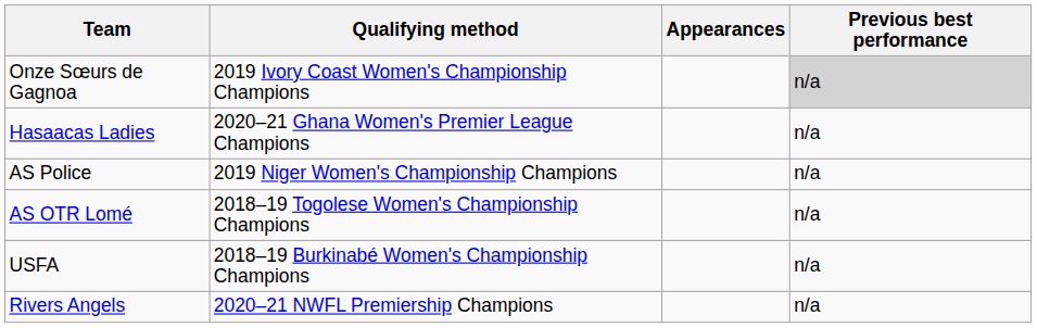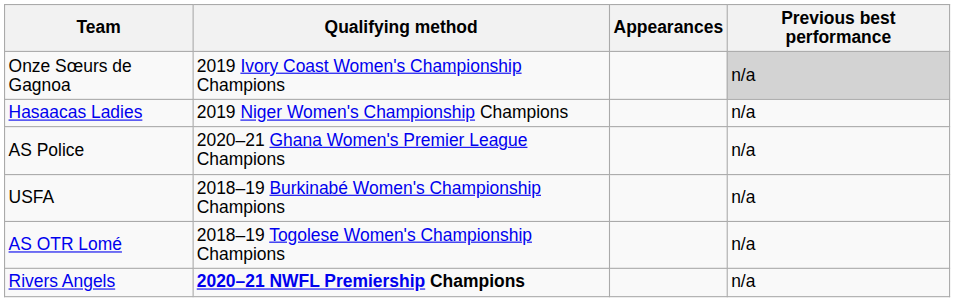Hasaacas Ladies | Qualifying method: 2020–21 Ghana Women's Premier League Champions -> 2019 Niger Women's Championship Champions
AS Police | Qualifying method: 2019 Niger Women's Championship Champions -> 2020–21 Ghana Women's Premier League Champions
rows swapped: USFA <-> AS OTR Lomé
Rivers Angels | Qualifying method: normal -> bold
